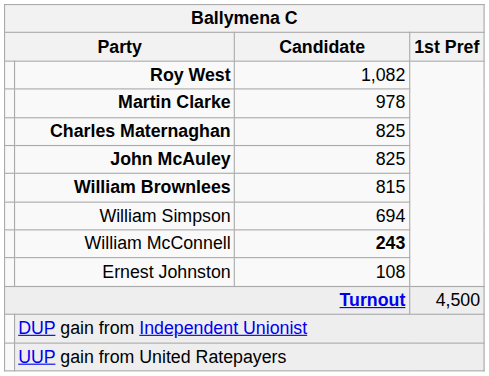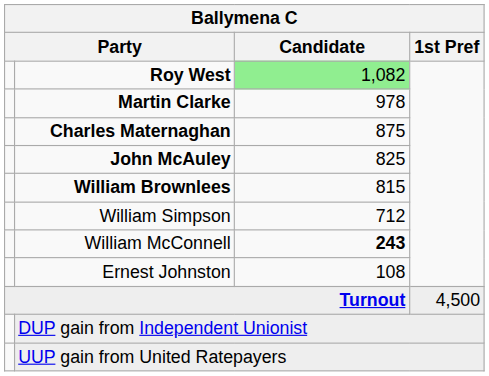Roy West | Candidate: no background -> lightgreen background
Charles Maternaghan | Candidate: 825 -> 875
William Simpson | Candidate: 694 -> 712
